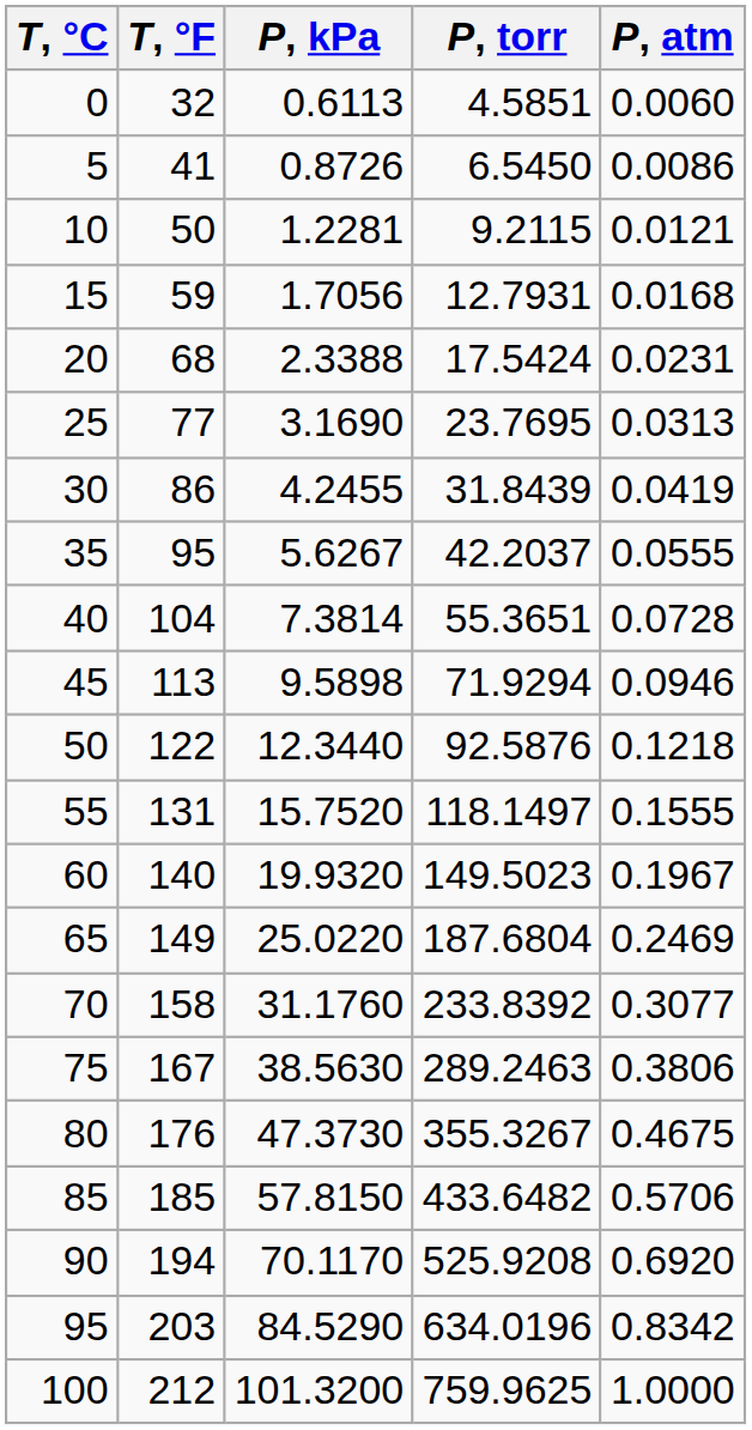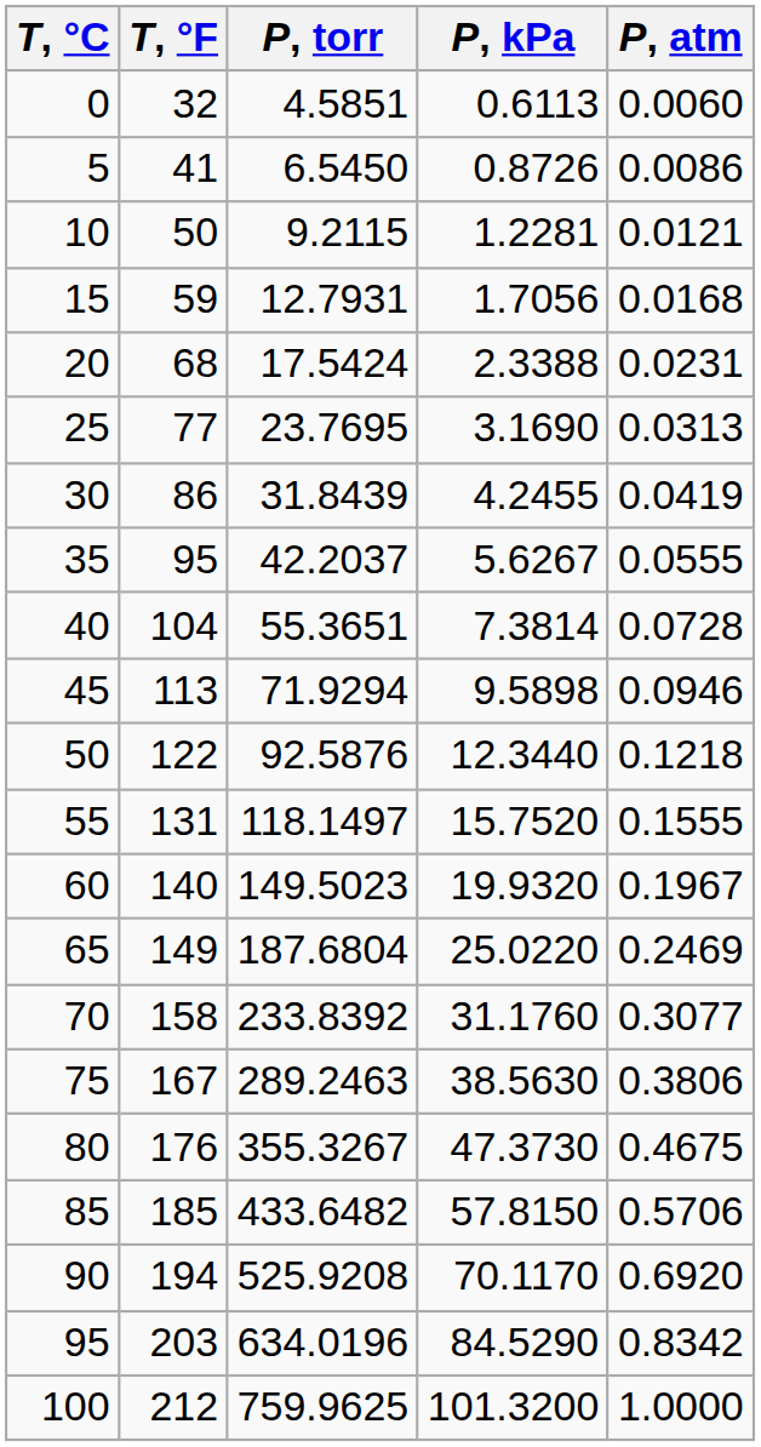columns swapped: P, kPa <-> P, torr
